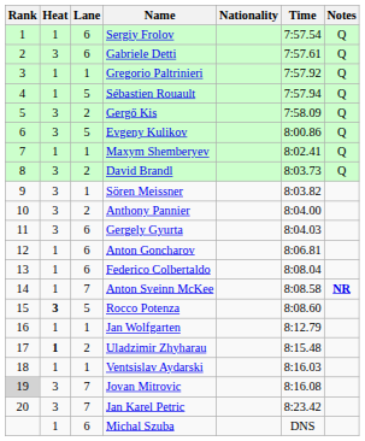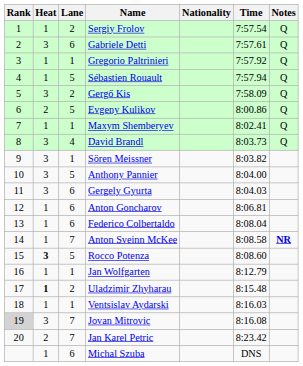Sergiy Frolov | Lane: 6 -> 2
Evgeny Kulikov | Heat: 3 -> 2
David Brandl | Lane: 2 -> 4
Anthony Pannier | Lane: 2 -> 5
Jan Karel Petric | Heat: 3 -> 2
